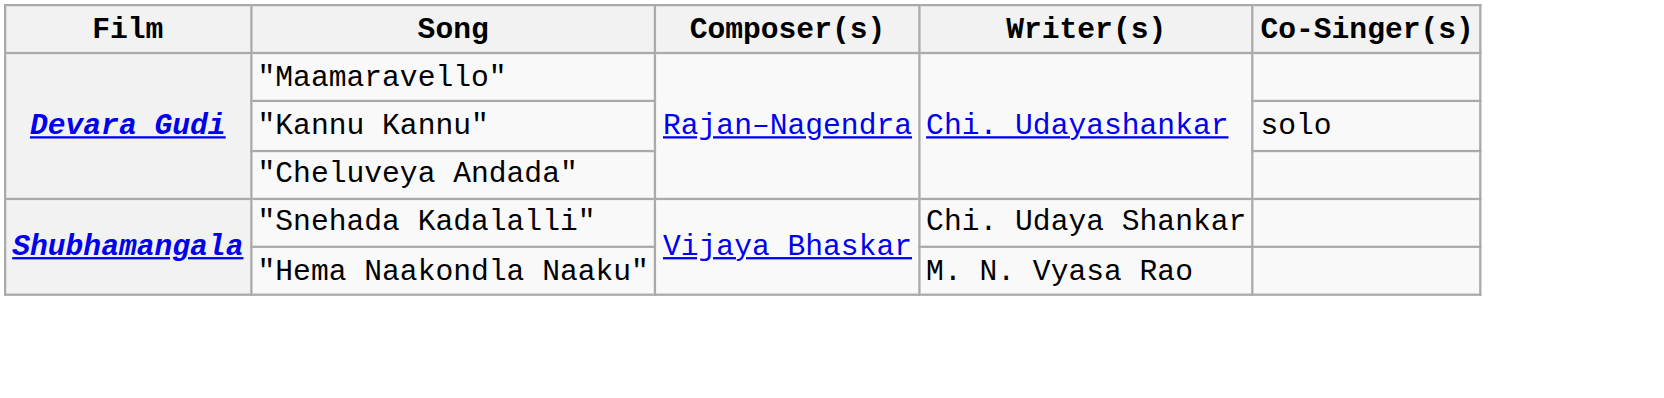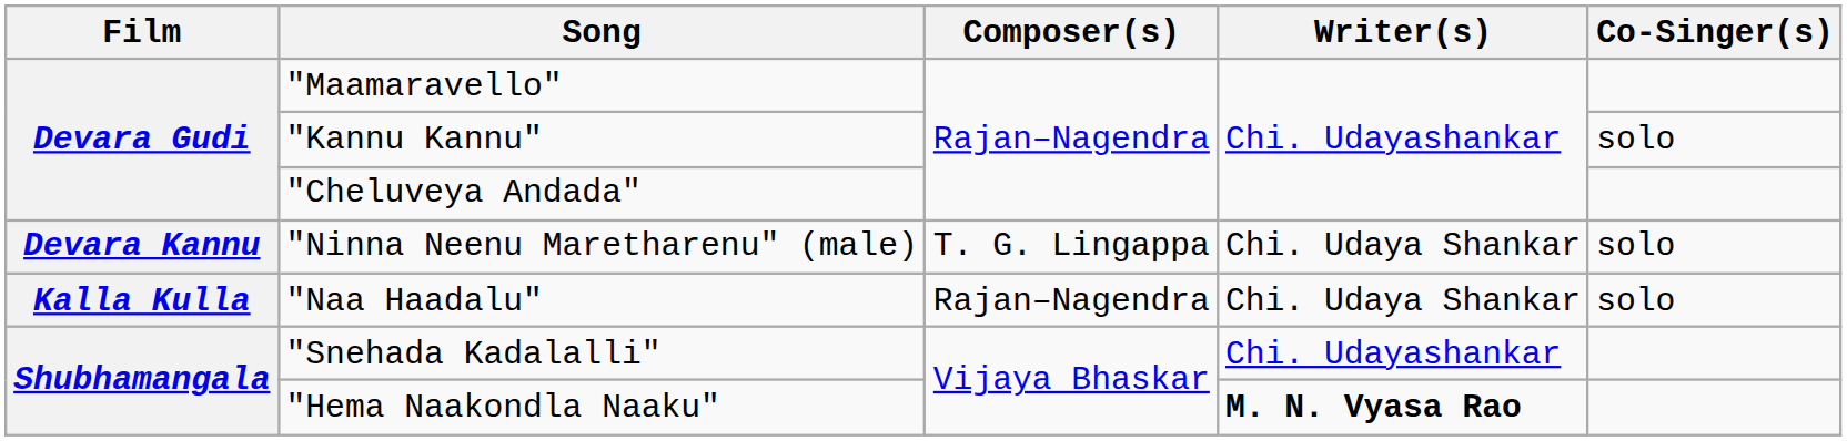+ row: Devara Kannu | "Ninna Neenu Maretharenu" (male) | T. G. Lingappa | Chi. Udaya Shankar | solo
+ row: Kalla Kulla | "Naa Haadalu" | Rajan–Nagendra | Chi. Udaya Shankar | solo
"Snehada Kadalalli" | Writer(s): Chi. Udaya Shankar -> Chi. Udayashankar
"Hema Naakondla Naaku" | Writer(s): normal -> bold
